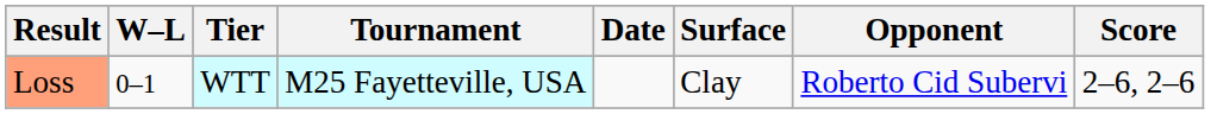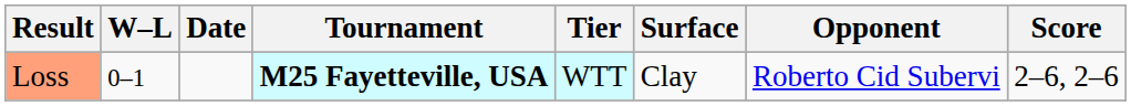columns swapped: Date <-> Tier
Loss | Tournament: normal -> bold
